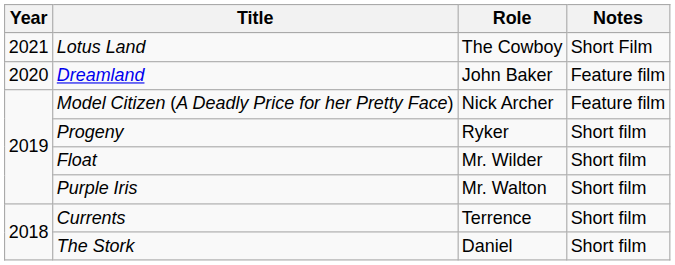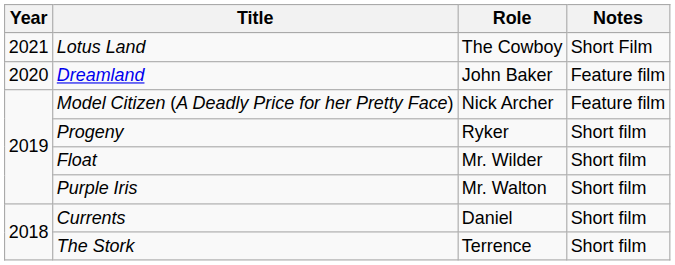Currents | Role: Terrence -> Daniel
The Stork | Role: Daniel -> Terrence
